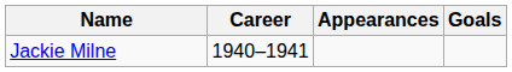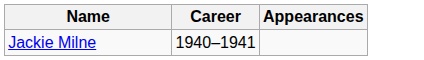- column: Goals
